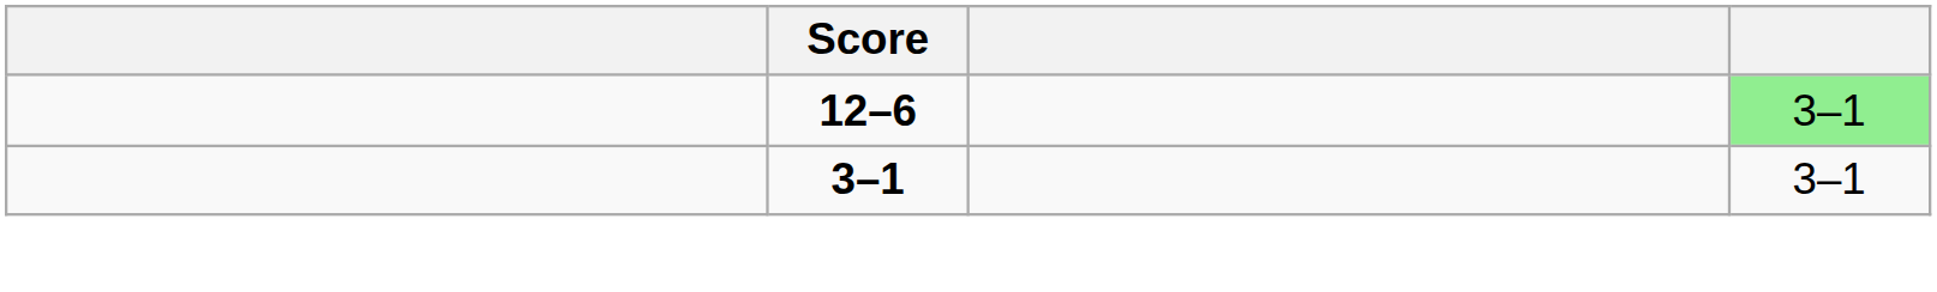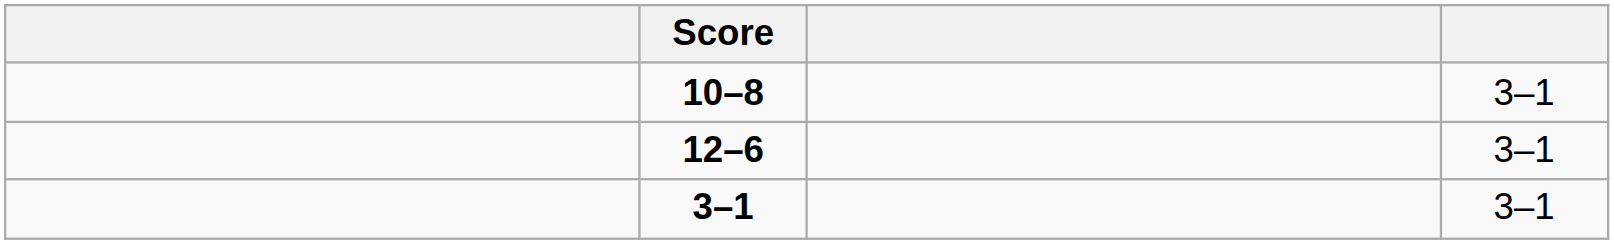+ row: 10–8 | 3–1
12–6 | column 4: lightgreen background -> no background
